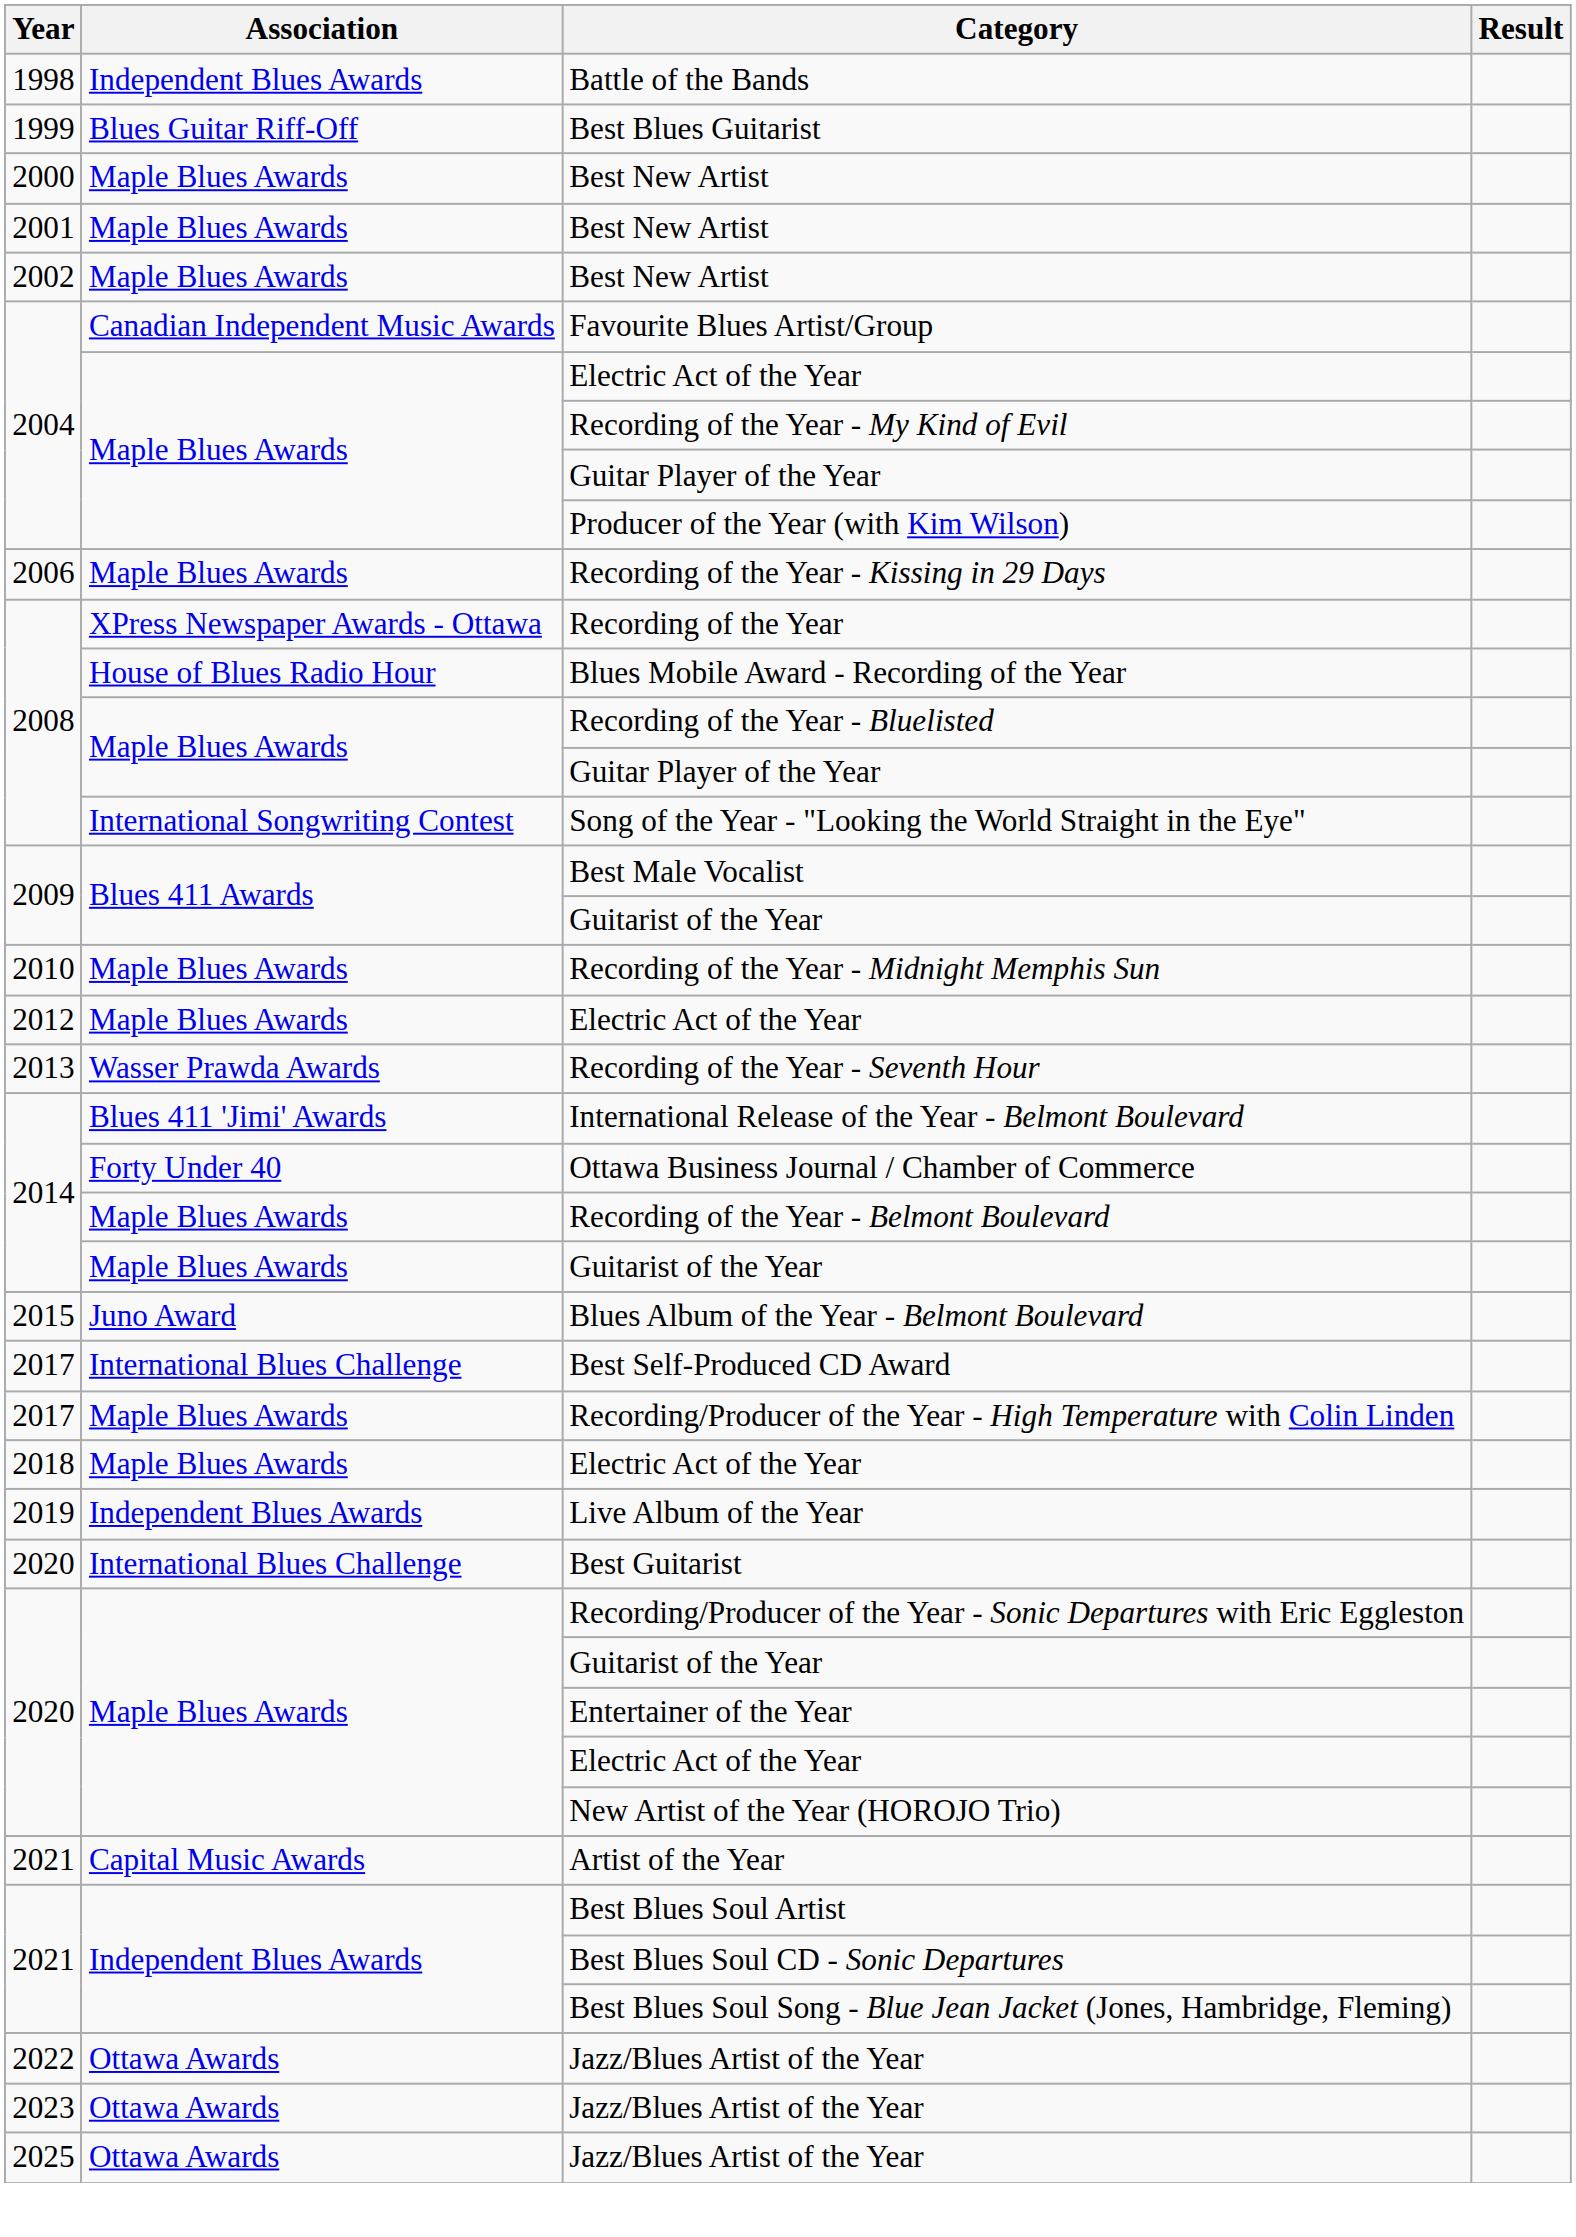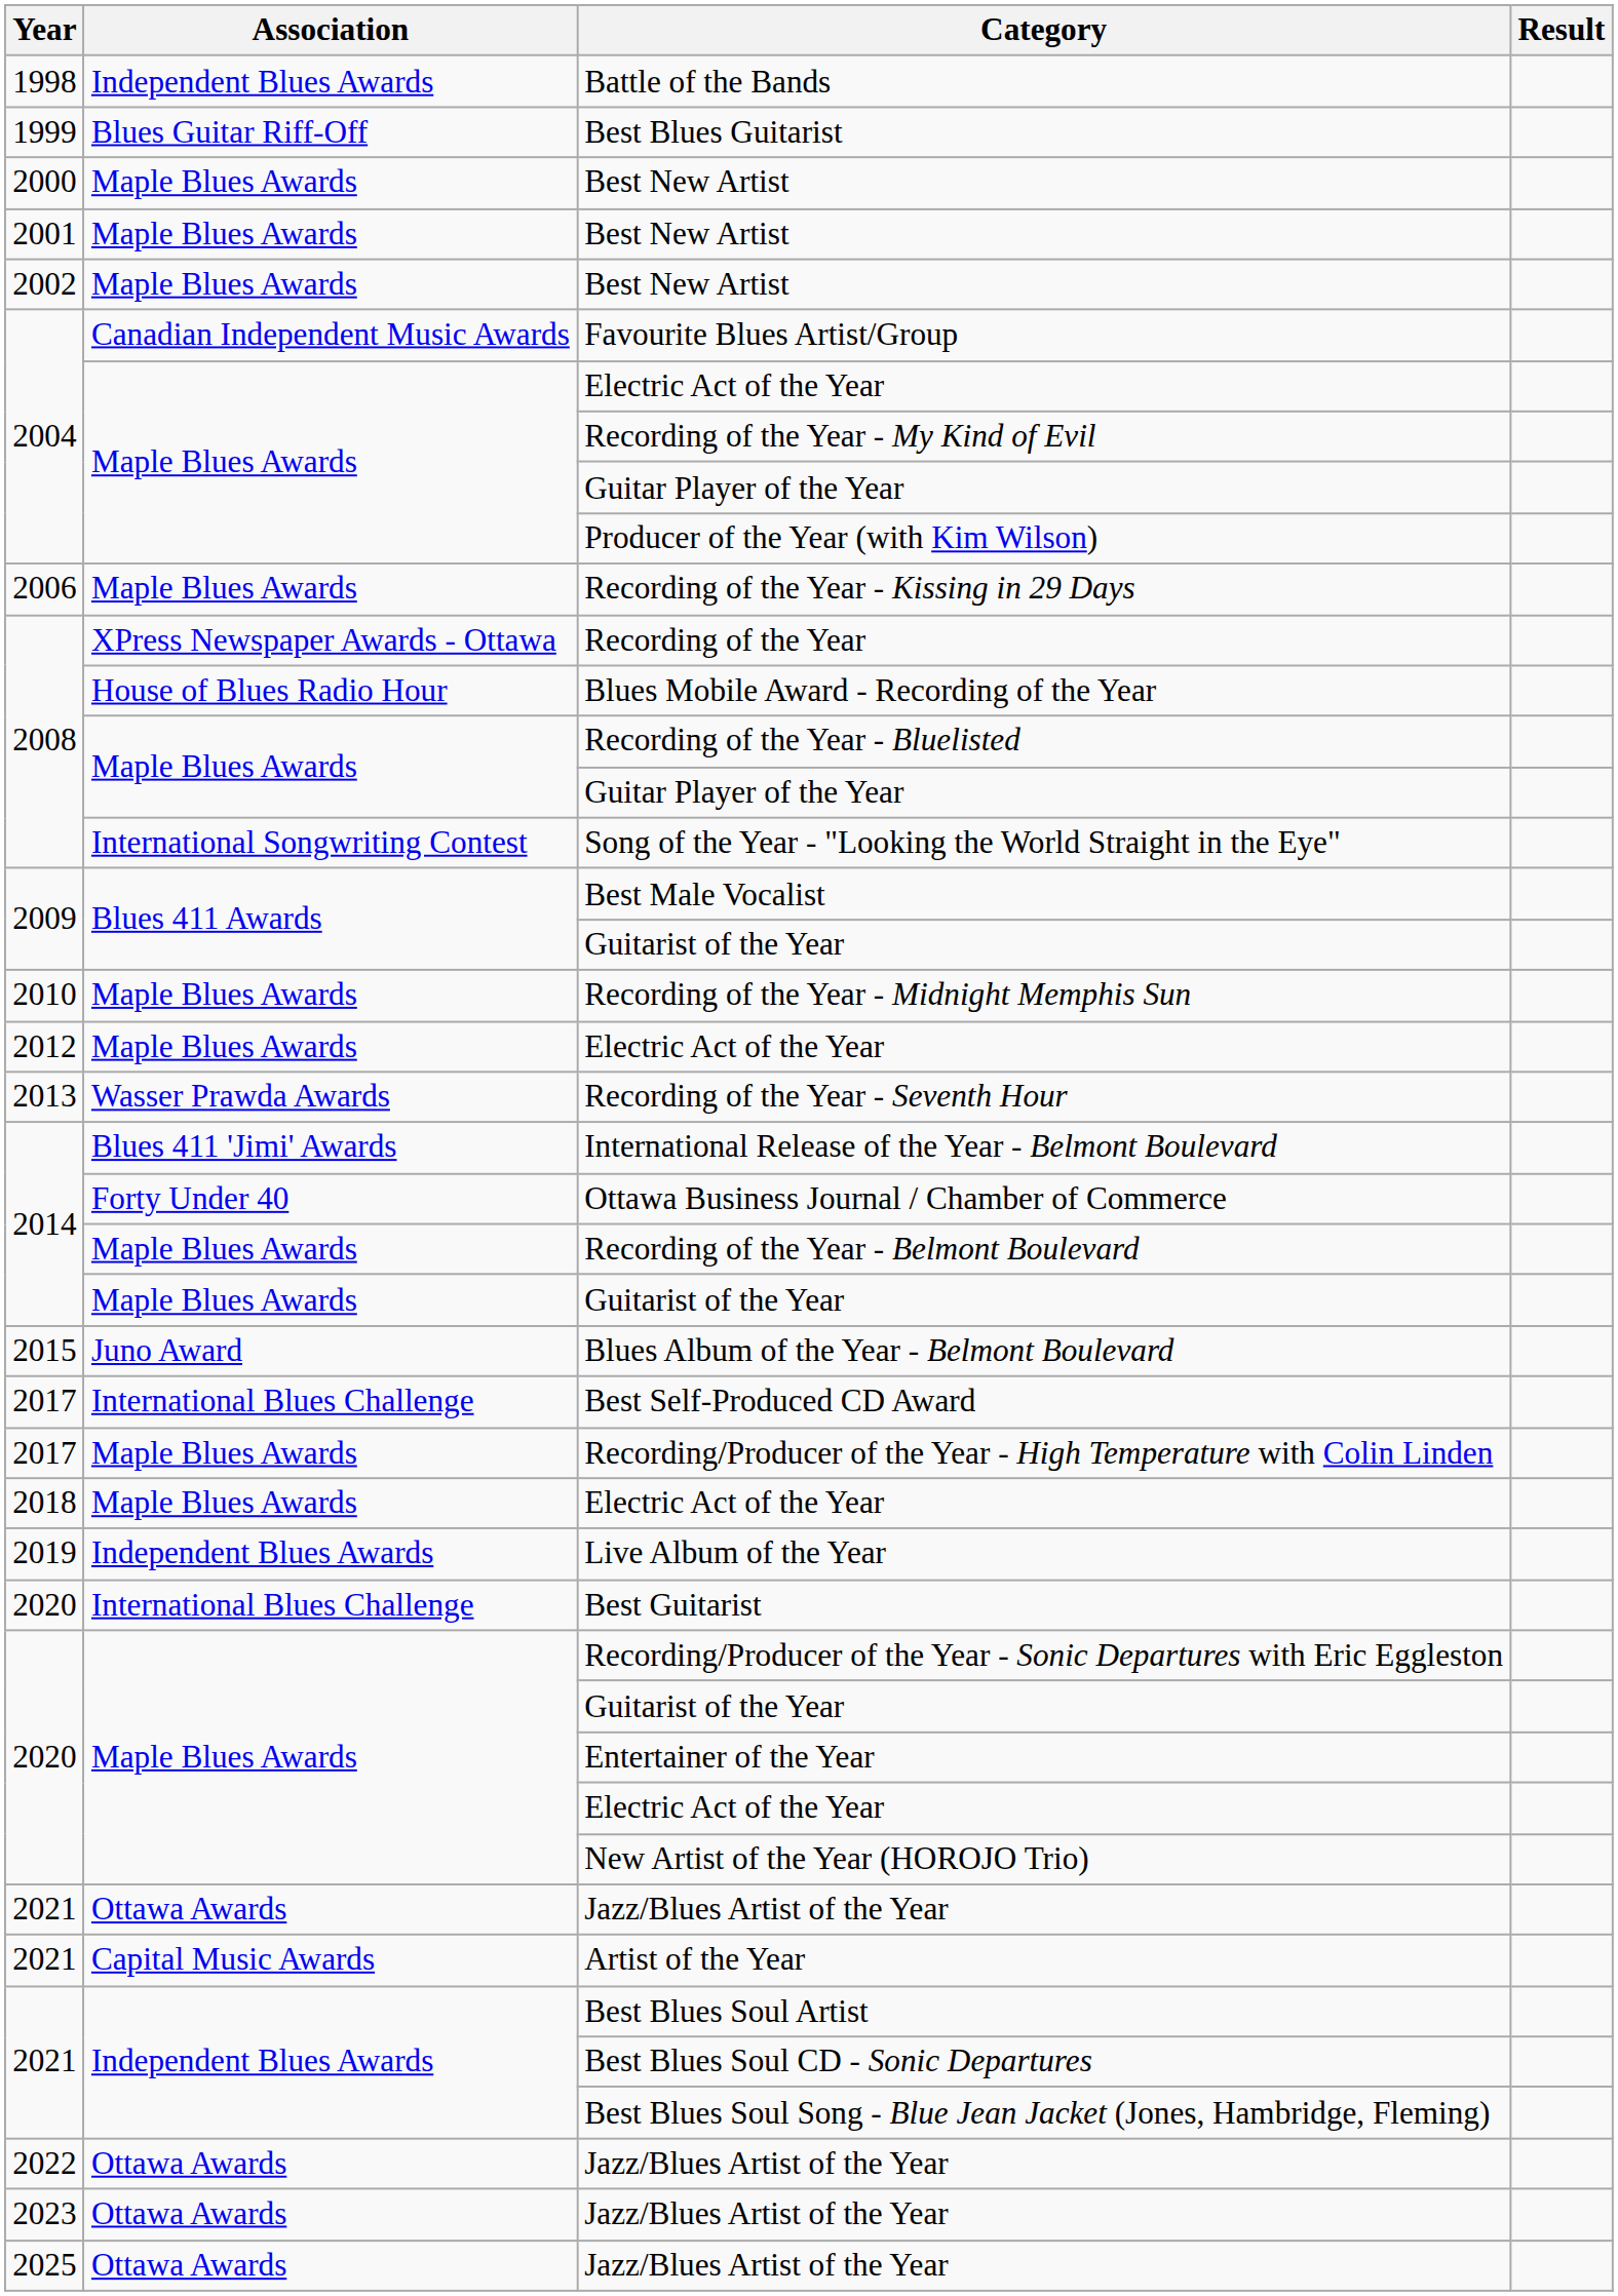+ row: 2021 | Ottawa Awards | Jazz/Blues Artist of the Year
